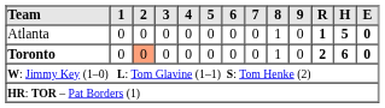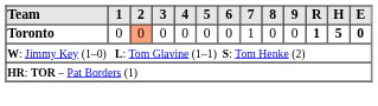- row: Atlanta | 0 | 0 | 0 | 0 | 0 | 0 | 0 | 1 | 0 | 1 | 5 | 0
Toronto | 7: 0 -> 1
Toronto | 8: 1 -> 0
Toronto | R: 2 -> 1
Toronto | H: 6 -> 5
